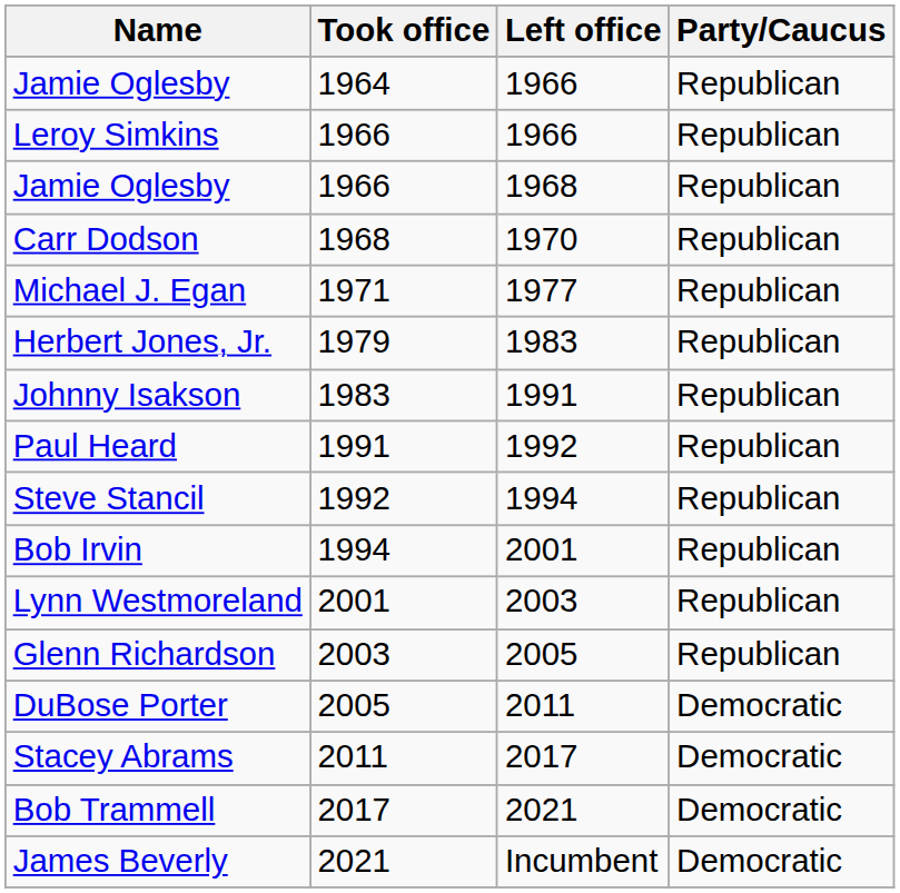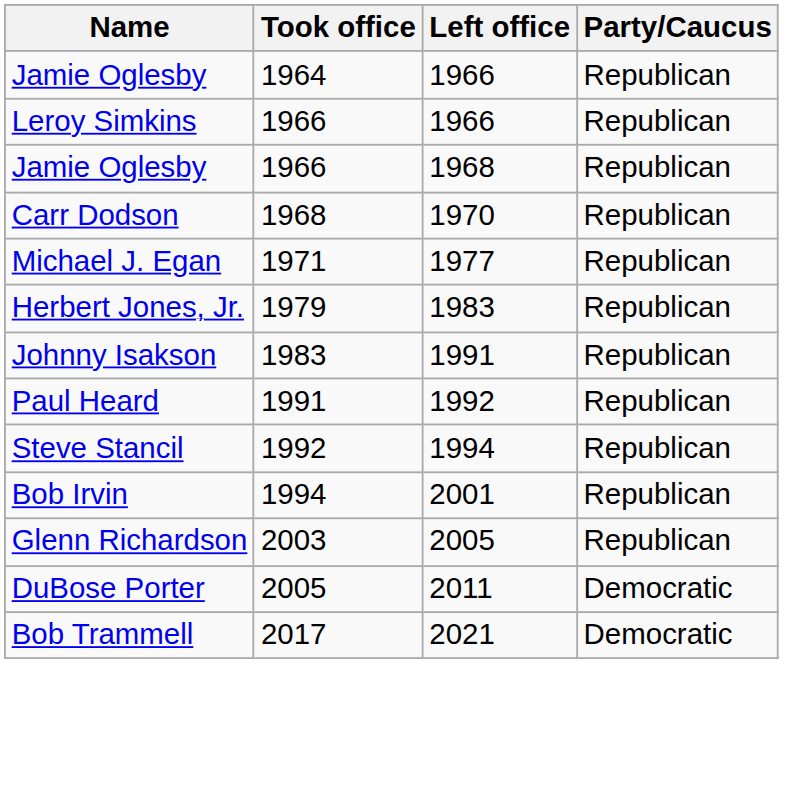- row: Lynn Westmoreland | 2001 | 2003 | Republican
- row: Stacey Abrams | 2011 | 2017 | Democratic
- row: James Beverly | 2021 | Incumbent | Democratic
